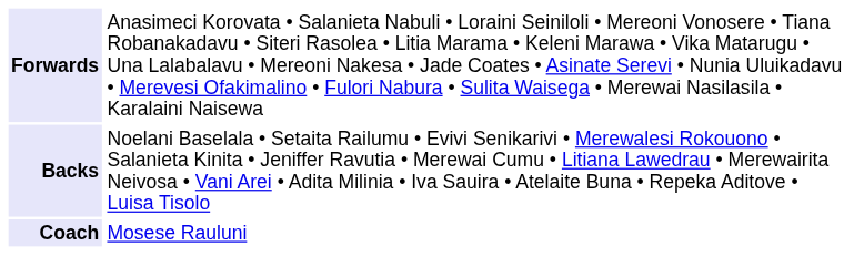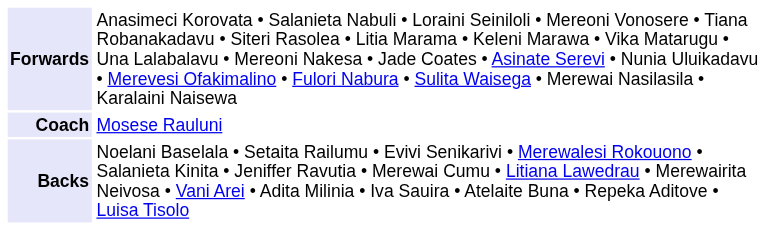rows swapped: Backs <-> Coach
